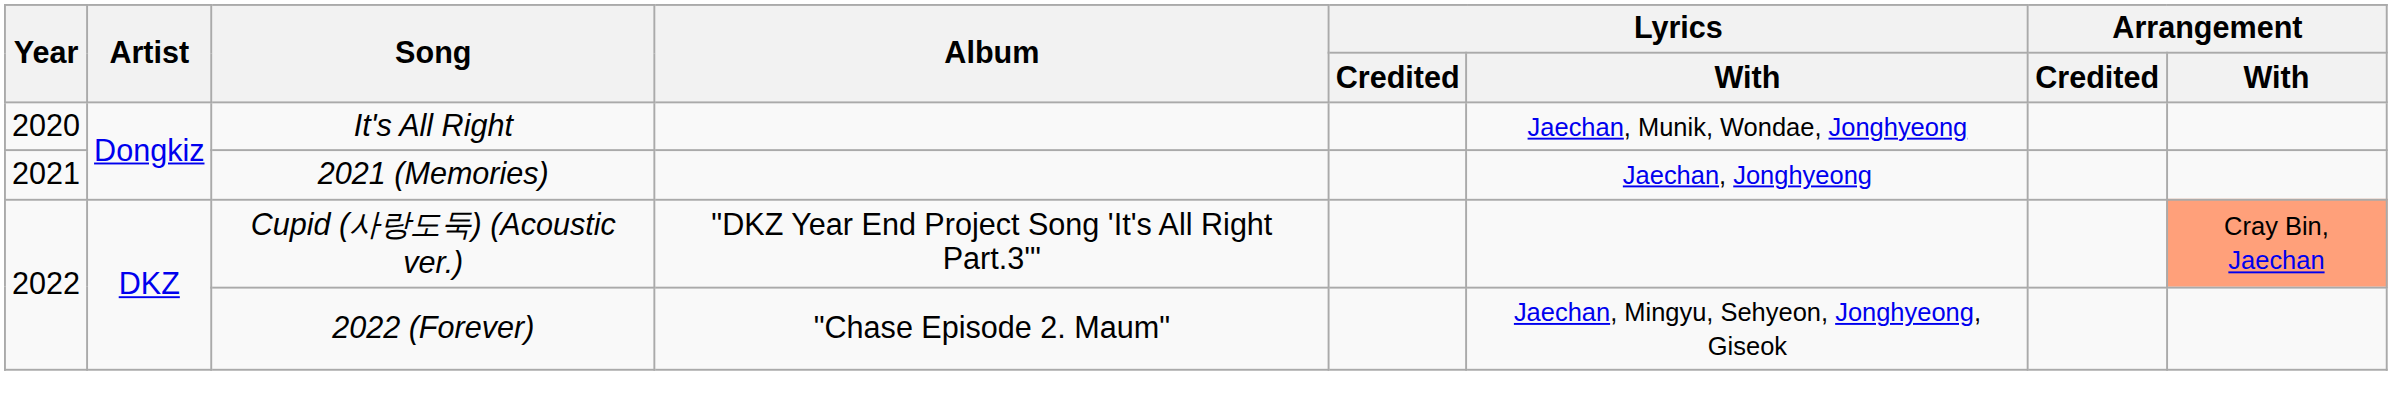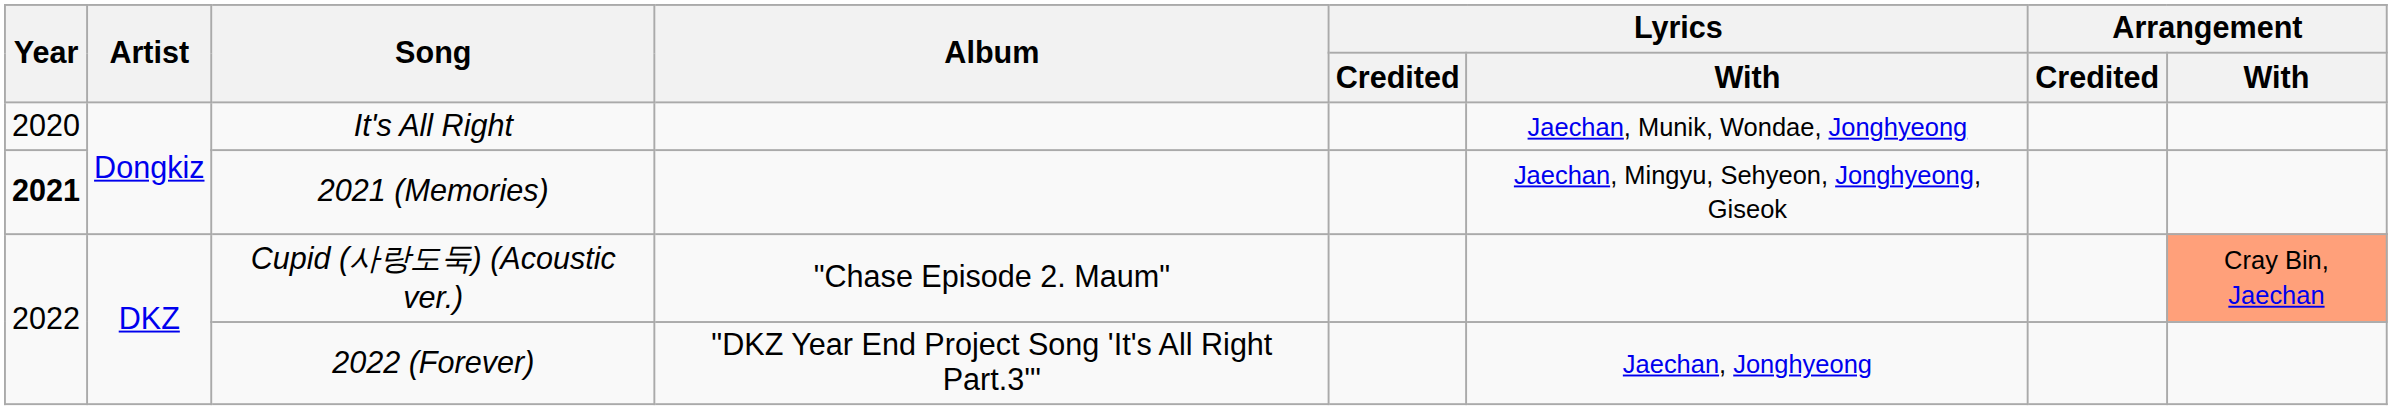2021 (Memories) | Year: normal -> bold
2021 (Memories) | Lyrics / With: Jaechan, Jonghyeong -> Jaechan, Mingyu, Sehyeon, Jonghyeong, Giseok
Cupid (사랑도둑) (Acoustic ver.) | Album: "DKZ Year End Project Song 'It's All Right Part.3'" -> "Chase Episode 2. Maum"
2022 (Forever) | Album: "Chase Episode 2. Maum" -> "DKZ Year End Project Song 'It's All Right Part.3'"
2022 (Forever) | Lyrics / With: Jaechan, Mingyu, Sehyeon, Jonghyeong, Giseok -> Jaechan, Jonghyeong
